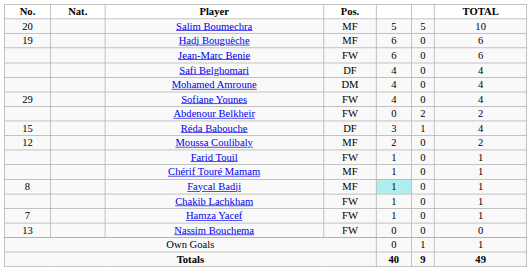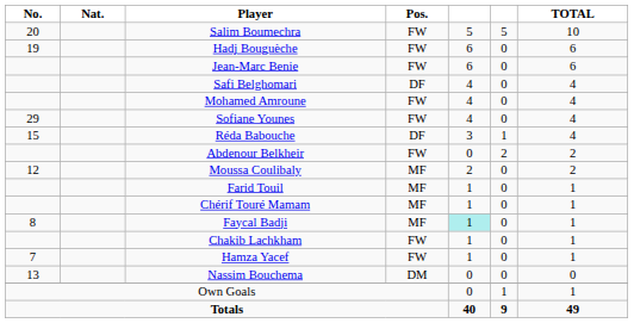Salim Boumechra | Pos.: MF -> FW
Hadj Bouguèche | Pos.: MF -> FW
Mohamed Amroune | Pos.: DM -> FW
rows swapped: Réda Babouche <-> Abdenour Belkheir
Farid Touil | Pos.: FW -> MF
Nassim Bouchema | Pos.: FW -> DM
